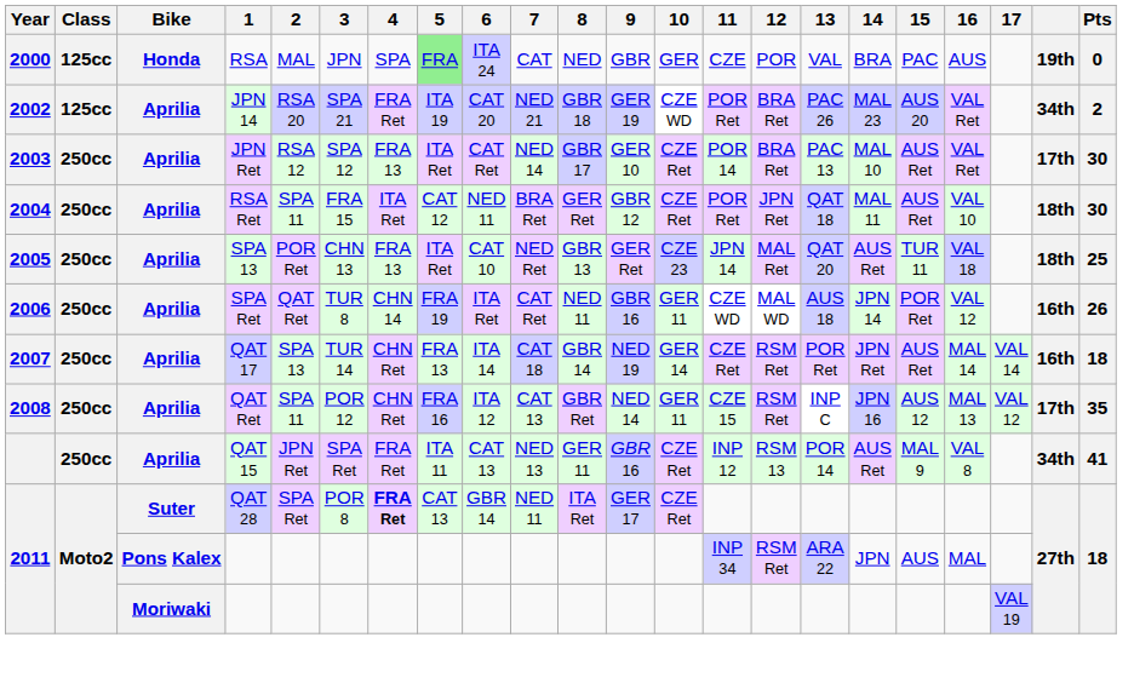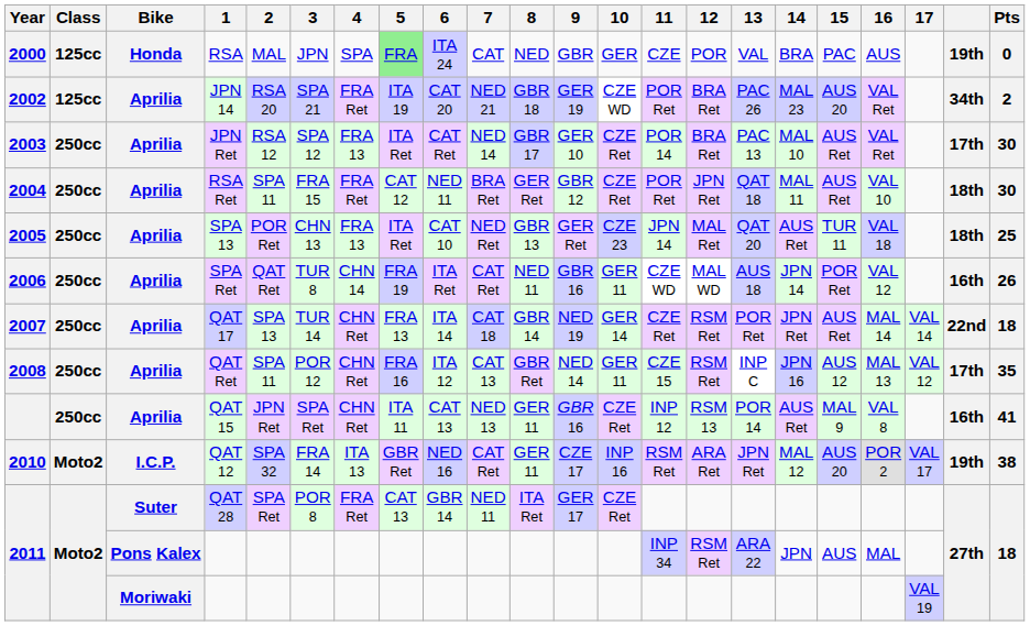RSA Ret | 4: ITA Ret -> FRA Ret
QAT 17 | column 21: 16th -> 22nd
QAT 15 | 4: FRA Ret -> CHN Ret
QAT 15 | column 21: 34th -> 16th
+ row: 2010 | Moto2 | I.C.P. | QAT 12 | SPA 32 | FRA 14 | ITA 13 | GBR Ret | NED 16 | CAT Ret | GER 11 | CZE 17 | INP 16 | RSM Ret | ARA Ret | JPN Ret | MAL 12 | AUS 20 | POR 2 | VAL 17 | 19th | 38
QAT 28 | 4: bold -> normal
